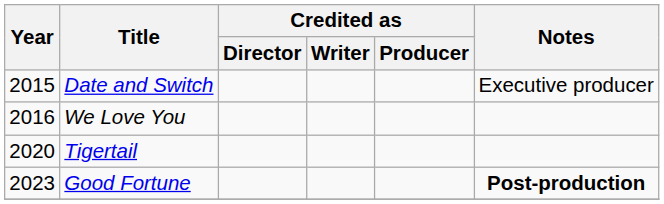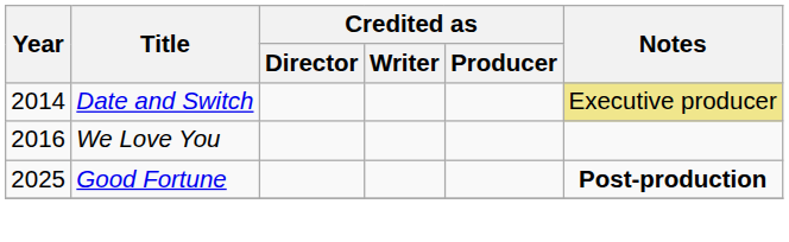Date and Switch | Year: 2015 -> 2014
Date and Switch | Notes: no background -> khaki background
- row: 2020 | Tigertail
Good Fortune | Year: 2023 -> 2025
